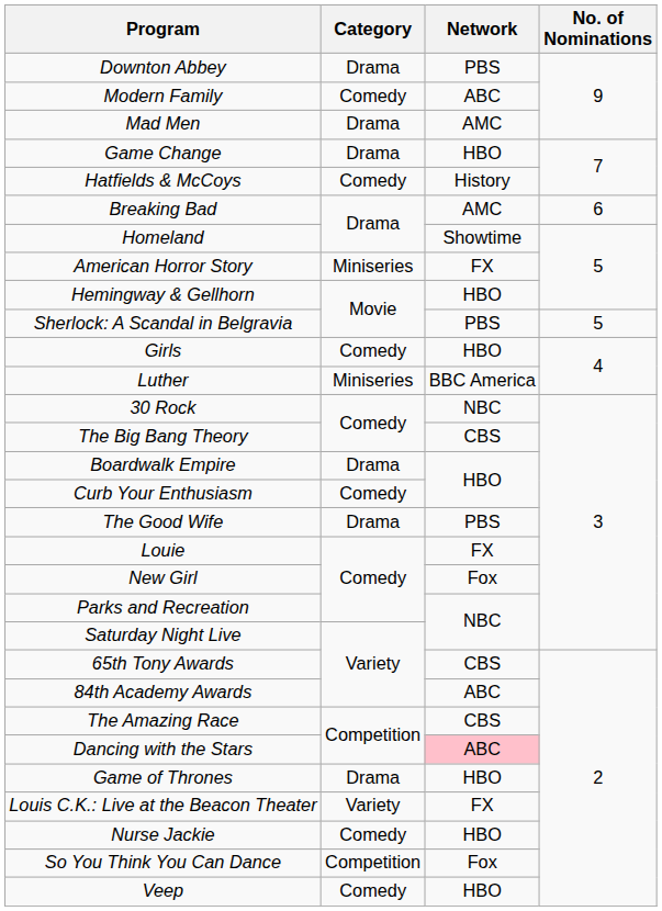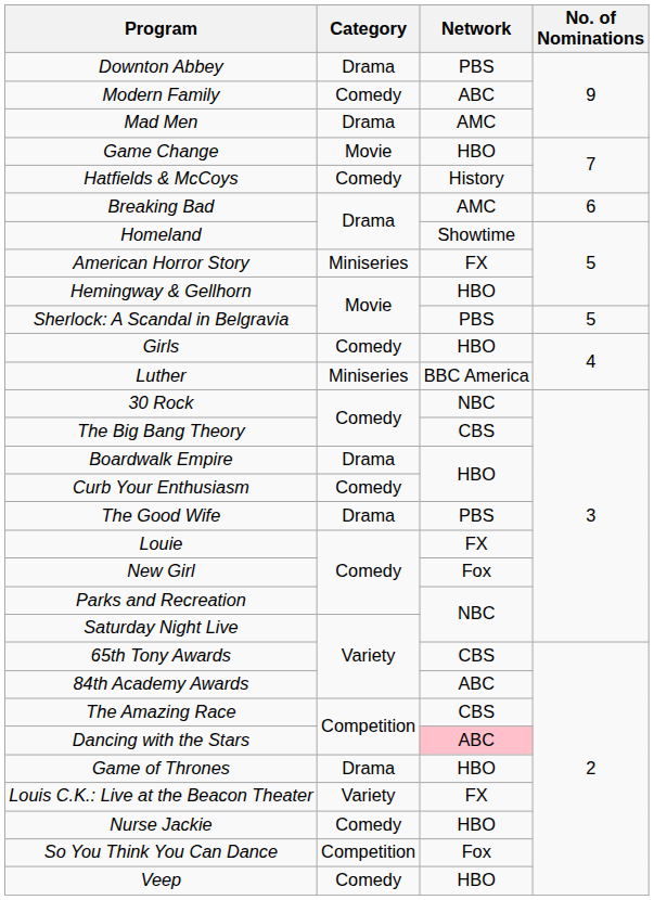Game Change | Category: Drama -> Movie
